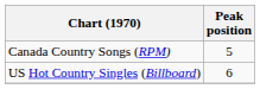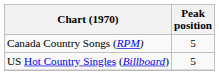US Hot Country Singles (Billboard) | Peak position: 6 -> 5
